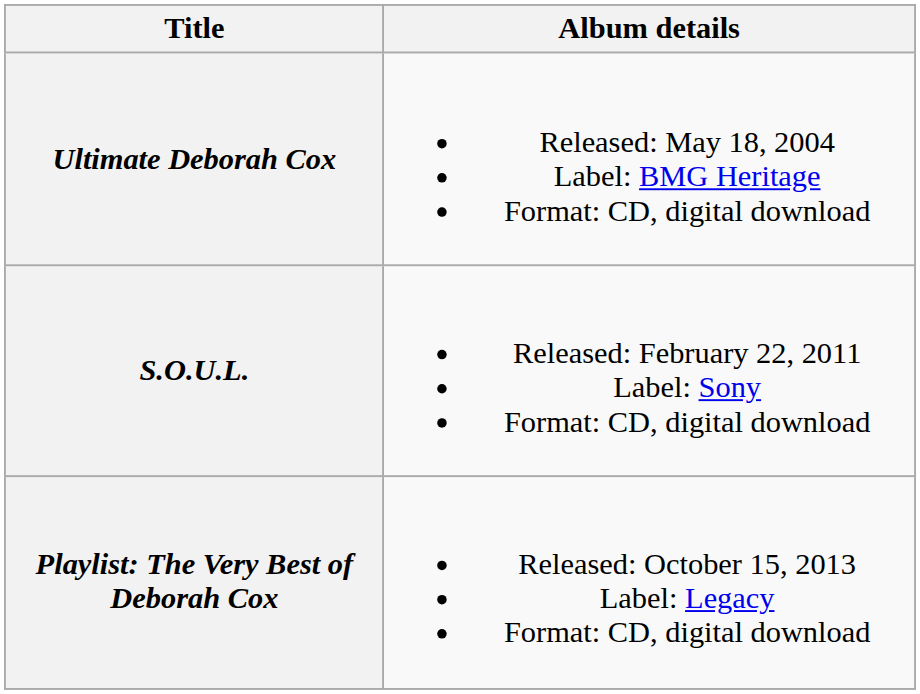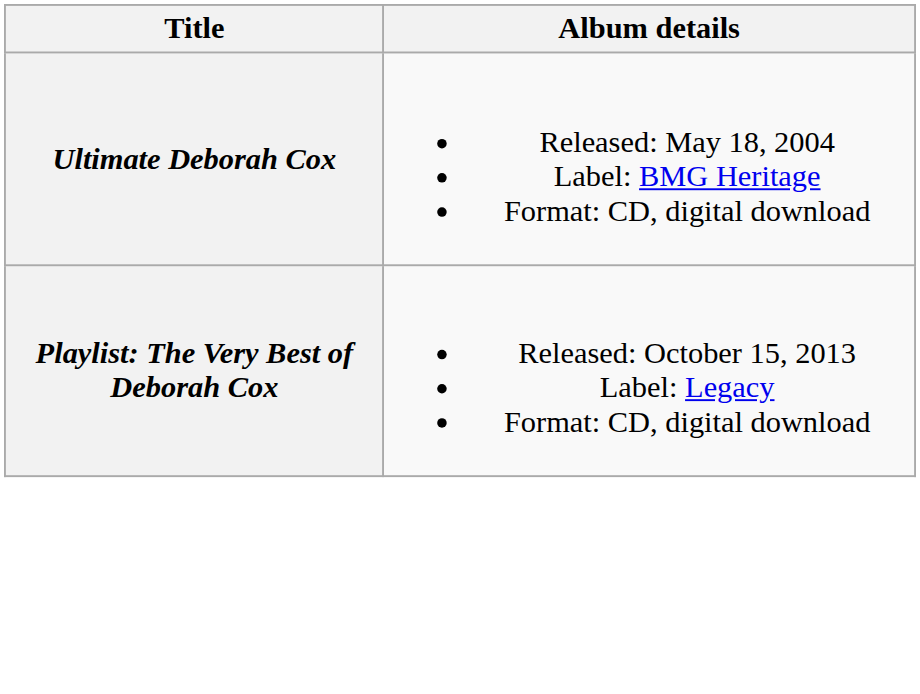- row: S.O.U.L. | Released: February 22, 2011 Label: Sony Format: CD, digital download
